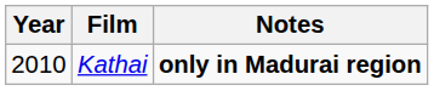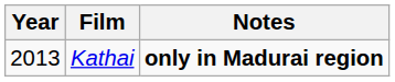Kathai | Year: 2010 -> 2013
